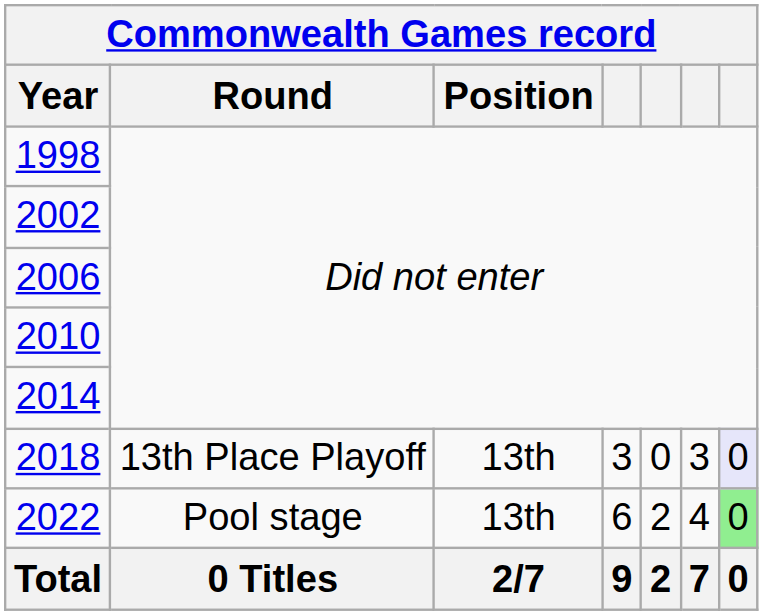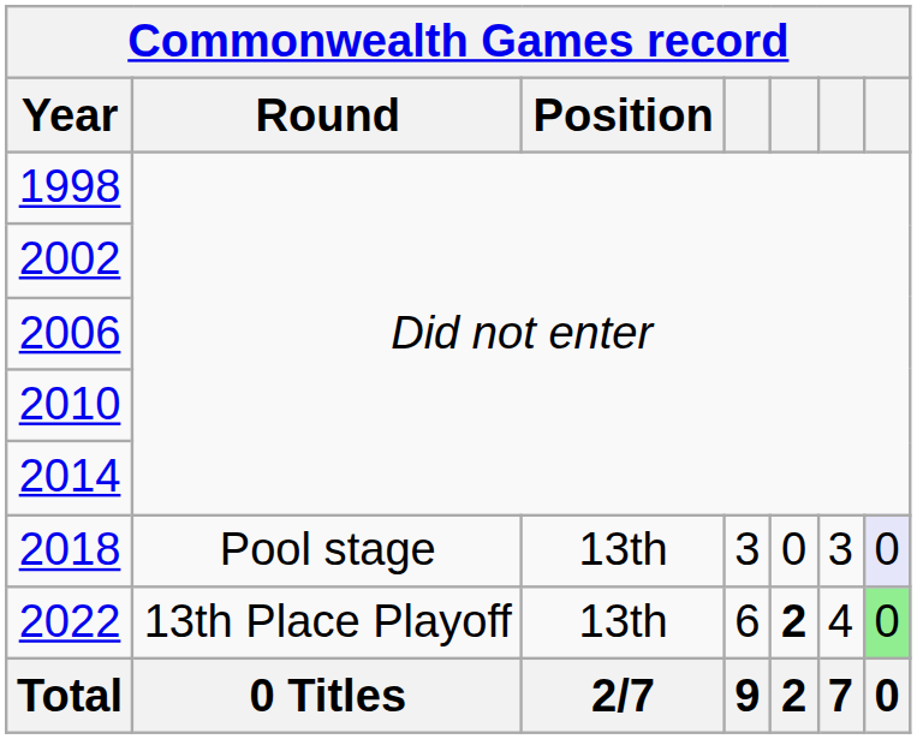2018 | Round: 13th Place Playoff -> Pool stage
2022 | Round: Pool stage -> 13th Place Playoff
2022 | column 5: normal -> bold
